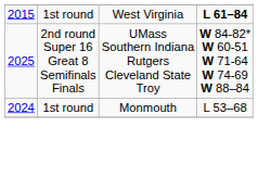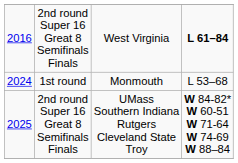West Virginia | column 1: 2015 -> 2016
West Virginia | column 2: 1st round -> 2nd round Super 16 Great 8 Semifinals Finals
rows swapped: Monmouth <-> UMass Southern Indiana Rutgers Cleveland State Troy
